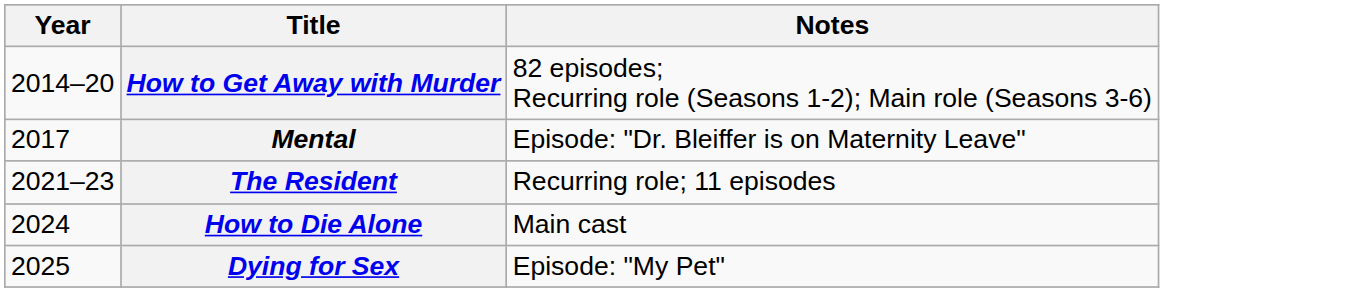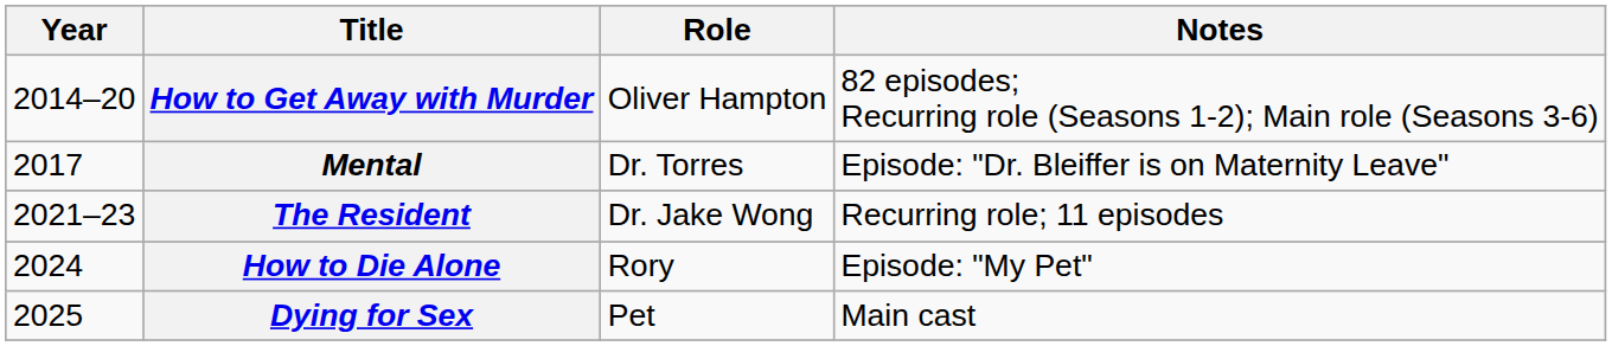+ column: Role | Oliver Hampton | Dr. Torres | Dr. Jake Wong | Rory | Pet
How to Die Alone | Notes: Main cast -> Episode: "My Pet"
Dying for Sex | Notes: Episode: "My Pet" -> Main cast
